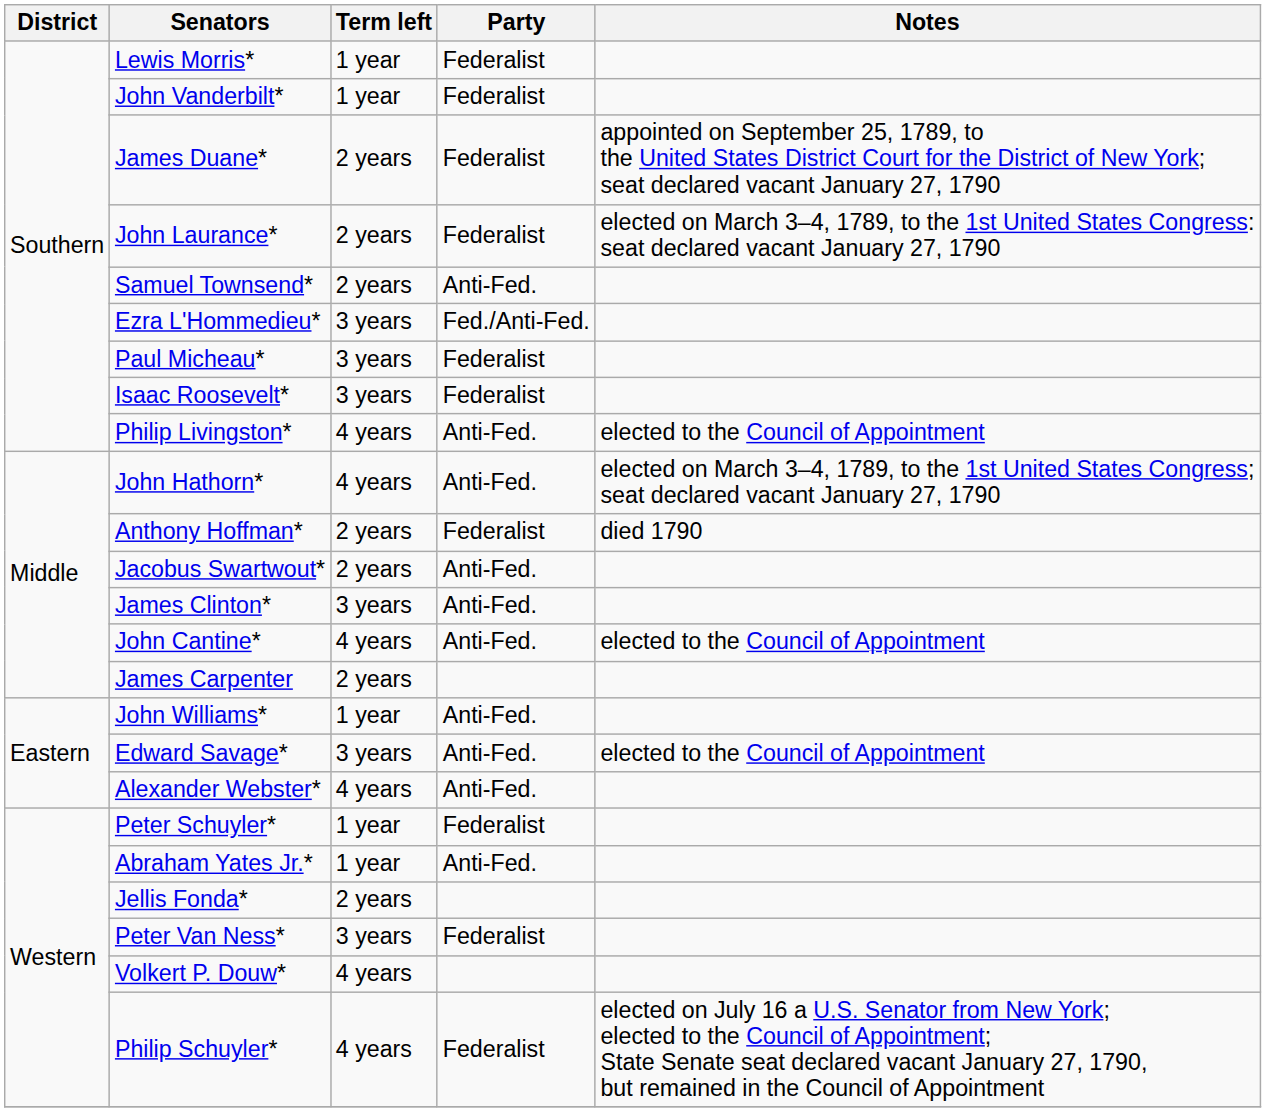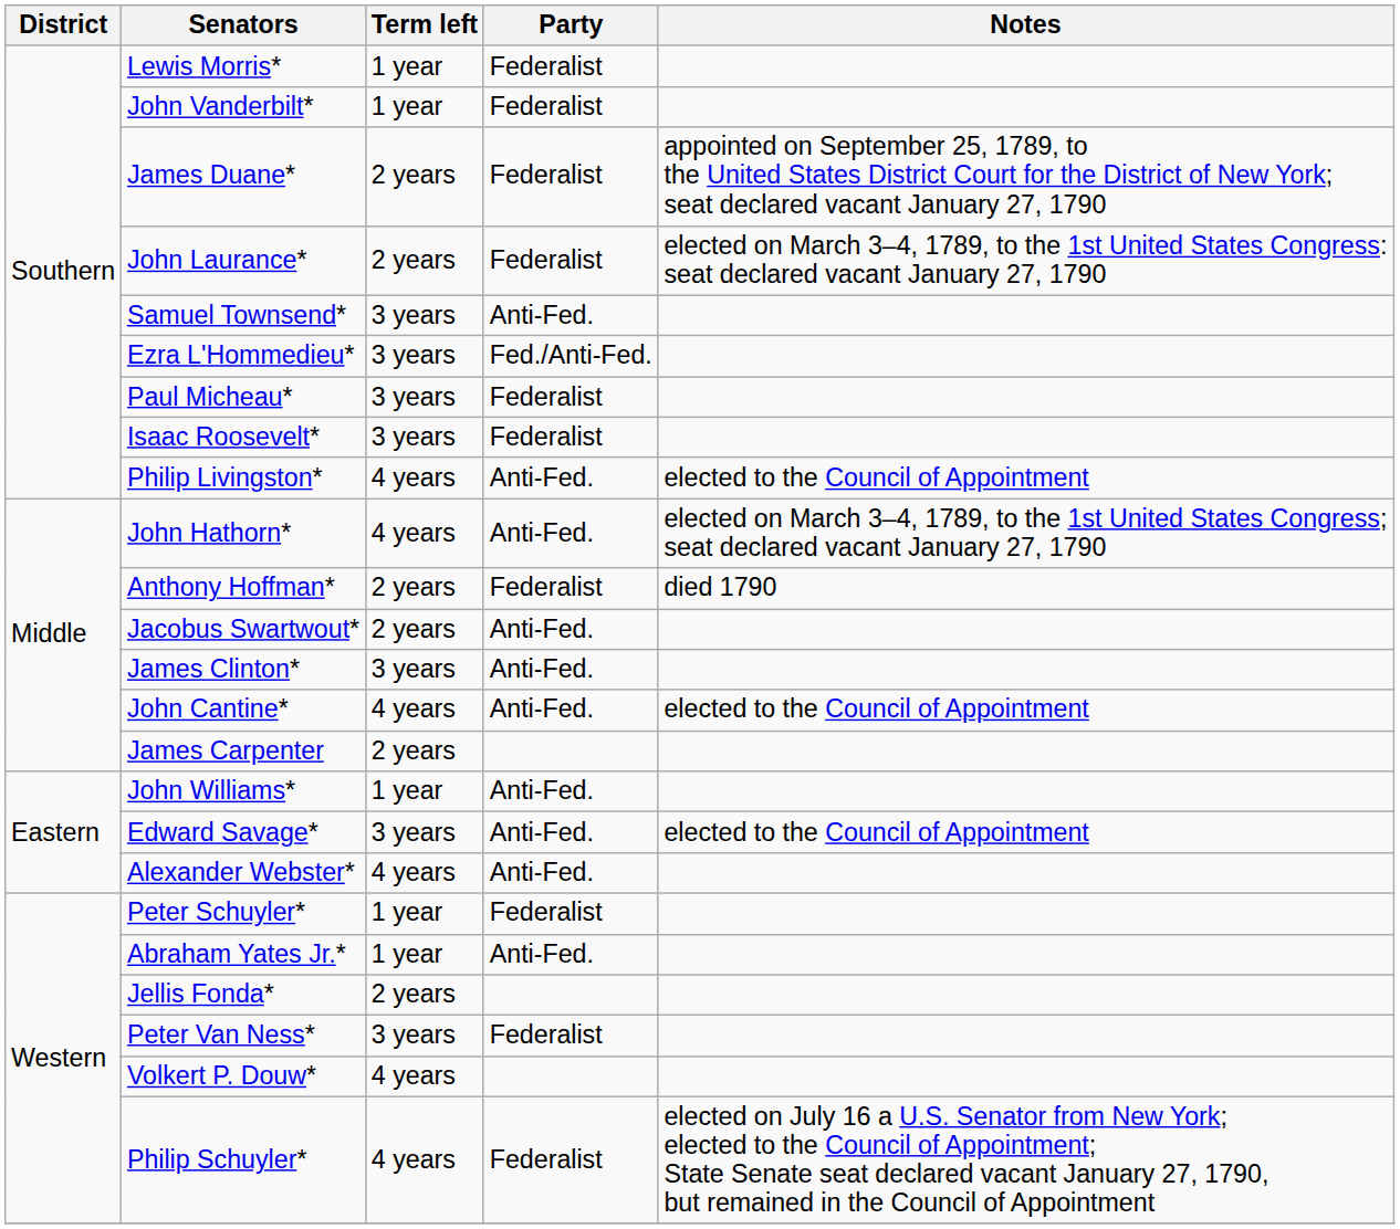Samuel Townsend* | Term left: 2 years -> 3 years
